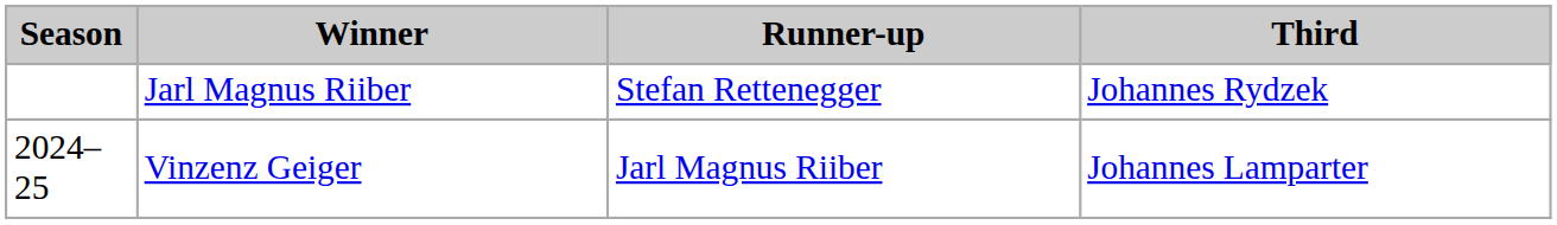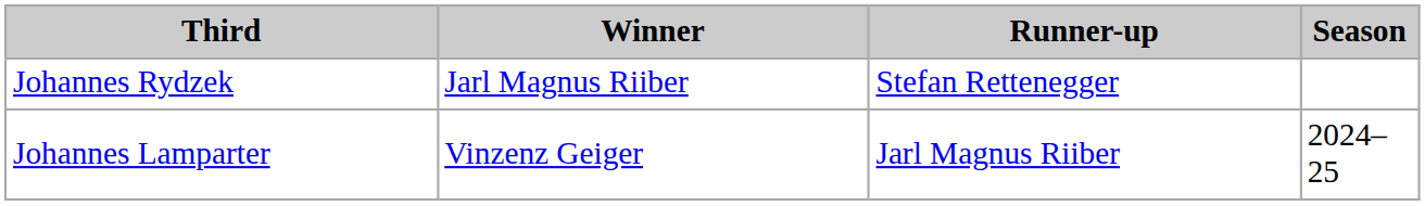columns swapped: Season <-> Third
